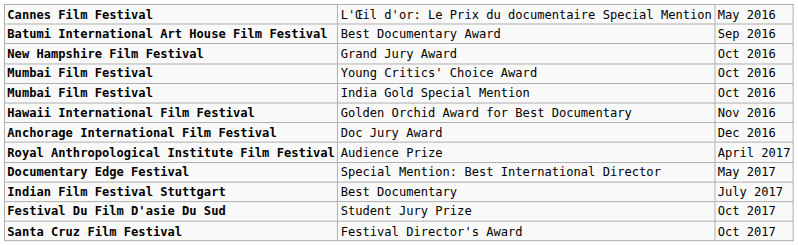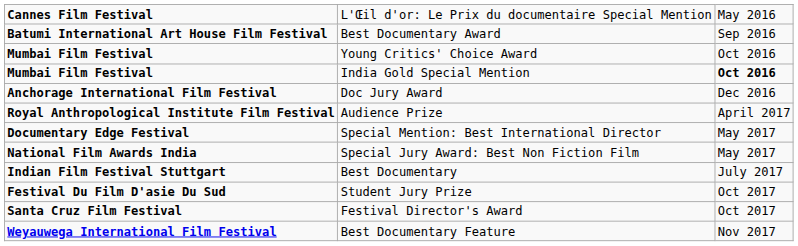- row: New Hampshire Film Festival | Grand Jury Award | Oct 2016
India Gold Special Mention | column 3: normal -> bold
- row: Hawaii International Film Festival | Golden Orchid Award for Best Documentary | Nov 2016
+ row: National Film Awards India | Special Jury Award: Best Non Fiction Film | May 2017
+ row: Weyauwega International Film Festival | Best Documentary Feature | Nov 2017
